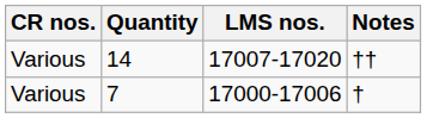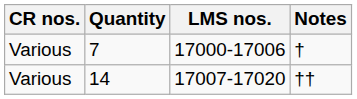rows swapped: 7 <-> 14
